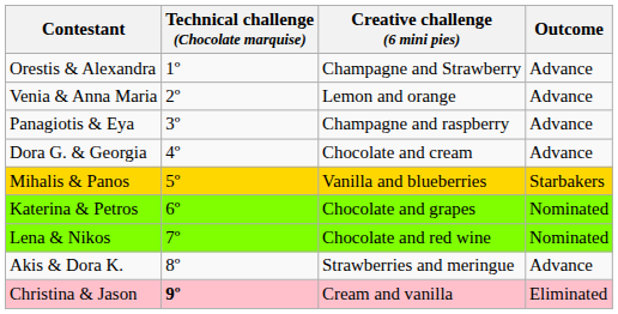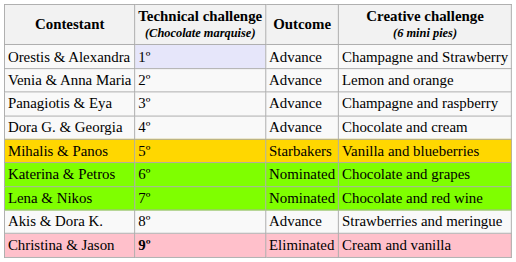columns swapped: Creative challenge (6 mini pies) <-> Outcome
Orestis & Alexandra | Technical challenge (Chocolate marquise): no background -> lavender background
